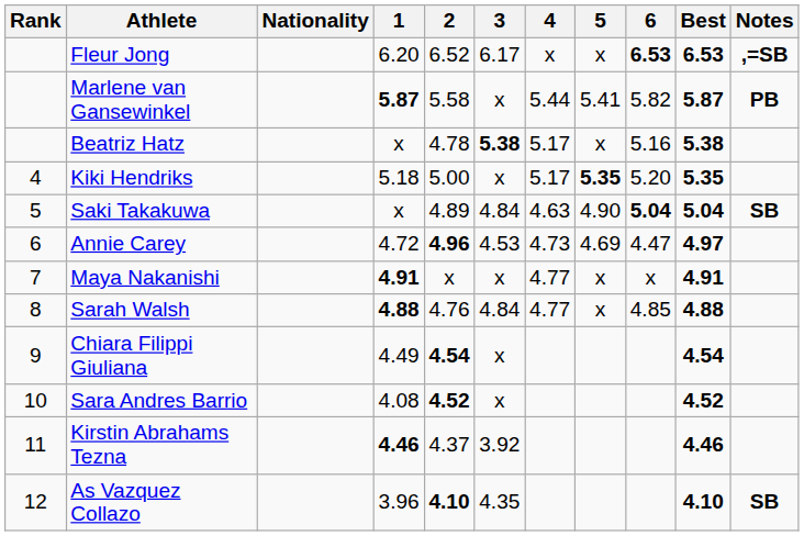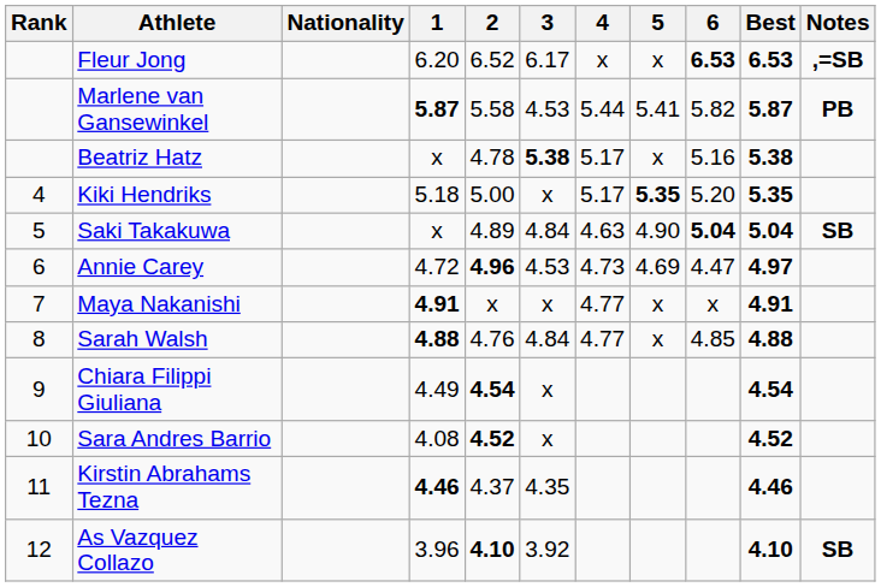Marlene van Gansewinkel | 3: x -> 4.53
Kirstin Abrahams Tezna | 3: 3.92 -> 4.35
As Vazquez Collazo | 3: 4.35 -> 3.92
